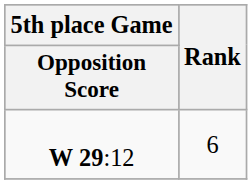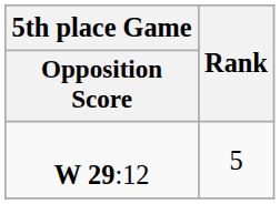W 29:12 | Rank: 6 -> 5
